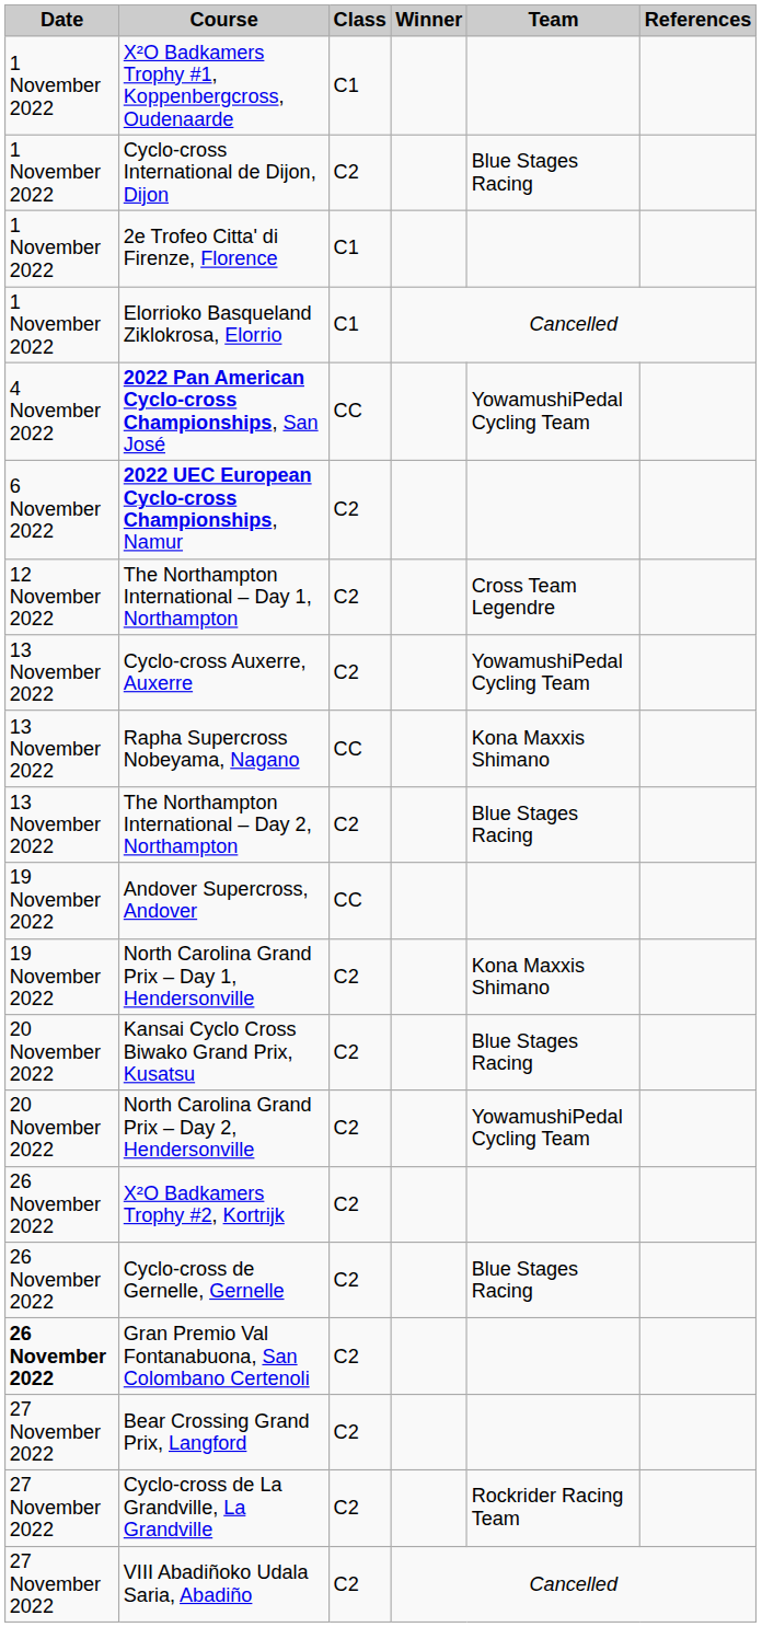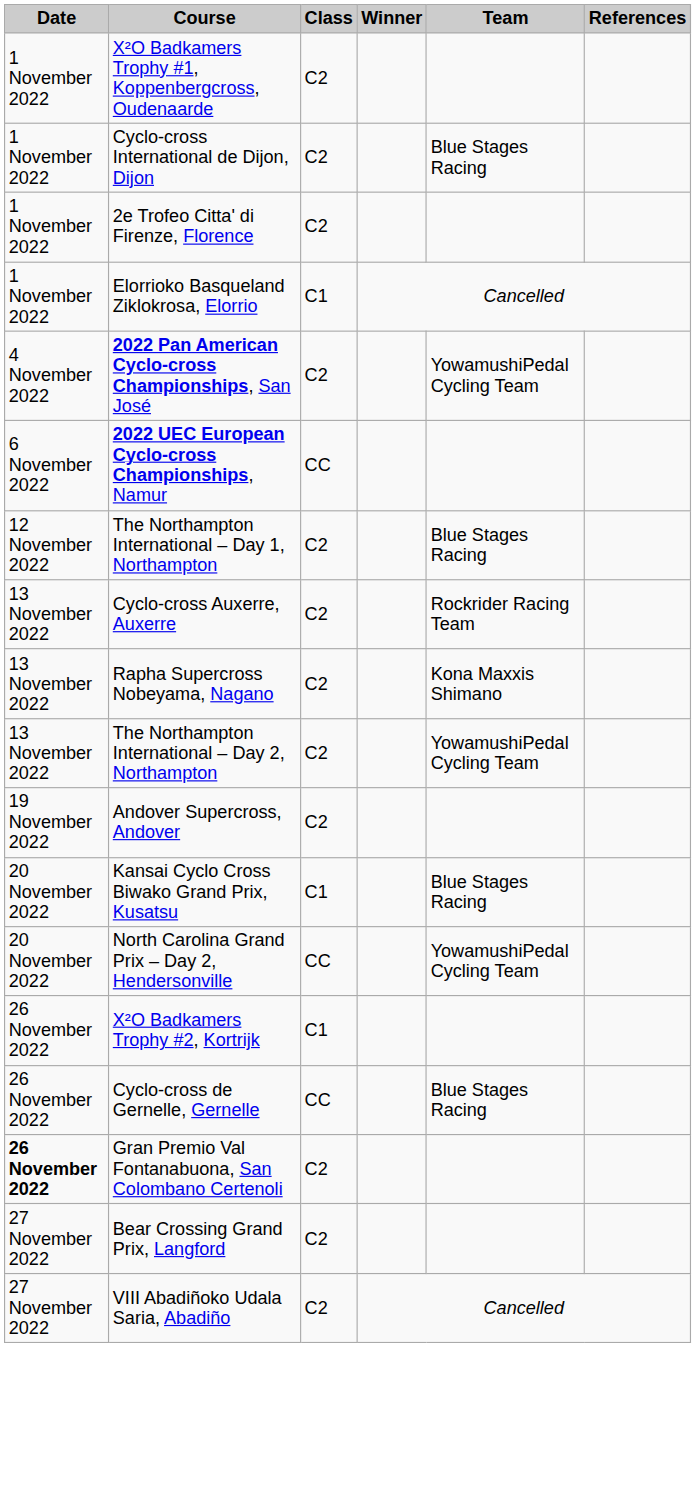X²O Badkamers Trophy #1, Koppenbergcross, Oudenaarde | Class: C1 -> C2
2e Trofeo Citta' di Firenze, Florence | Class: C1 -> C2
2022 Pan American Cyclo-cross Championships, San José | Class: CC -> C2
2022 UEC European Cyclo-cross Championships, Namur | Class: C2 -> CC
The Northampton International – Day 1, Northampton | Team: Cross Team Legendre -> Blue Stages Racing
Cyclo-cross Auxerre, Auxerre | Team: YowamushiPedal Cycling Team -> Rockrider Racing Team
Rapha Supercross Nobeyama, Nagano | Class: CC -> C2
The Northampton International – Day 2, Northampton | Team: Blue Stages Racing -> YowamushiPedal Cycling Team
Andover Supercross, Andover | Class: CC -> C2
- row: 19 November 2022 | North Carolina Grand Prix – Day 1, Hendersonville | C2 | Kona Maxxis Shimano
Kansai Cyclo Cross Biwako Grand Prix, Kusatsu | Class: C2 -> C1
North Carolina Grand Prix – Day 2, Hendersonville | Class: C2 -> CC
X²O Badkamers Trophy #2, Kortrijk | Class: C2 -> C1
Cyclo-cross de Gernelle, Gernelle | Class: C2 -> CC
- row: 27 November 2022 | Cyclo-cross de La Grandville, La Grandville | C2 | Rockrider Racing Team
